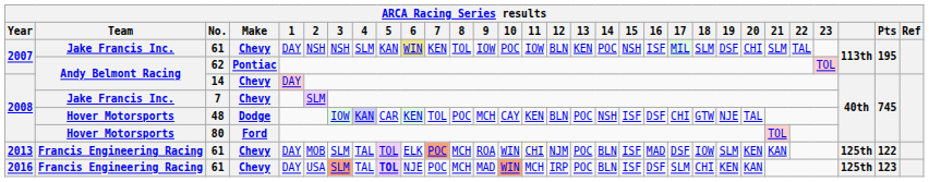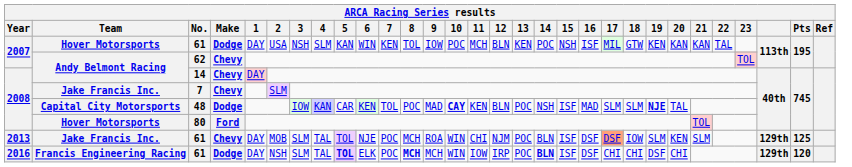2007 / 61 | Team: Jake Francis Inc. -> Hover Motorsports
2007 / 61 | Make: Chevy -> Dodge
2007 / 61 | 2: NSH -> USA
2007 / 61 | 6: khaki background -> no background
2007 / 61 | 11: IOW -> MCH
2007 / 61 | 18: SLM -> GTW
2007 / 61 | 19: DSF -> KEN
2007 / 61 | 20: CHI -> KAN
2007 / 61 | 21: SLM -> KAN
62 | Make: Pontiac -> Chevy
48 | Team: Hover Motorsports -> Capital City Motorsports
48 | 9: MCH -> MAD
48 | 10: normal -> bold
48 | 16: DSF -> MAD
48 | 17: CHI -> SLM
48 | 18: GTW -> SLM
48 | 19: normal -> bold
2013 / 61 | Team: Francis Engineering Racing -> Jake Francis Inc.
2013 / 61 | 6: ELK -> NJE
2013 / 61 | 7: lightsalmon background -> no background
2013 / 61 | 11: lightyellow background -> no background
2013 / 61 | 16: MAD -> DSF
2013 / 61 | 17: no background -> lightsalmon background
2013 / 61 | 21: KAN -> SLM
2013 / 61 | column 28: 125th -> 129th
2013 / 61 | Pts: 122 -> 125
2016 / 61 | Make: Chevy -> Dodge
2016 / 61 | 2: USA -> NSH
2016 / 61 | 3: lightsalmon background -> no background
2016 / 61 | 6: NJE -> ELK
2016 / 61 | 8: normal -> bold
2016 / 61 | 9: MAD -> MCH
2016 / 61 | 10: lightsalmon background -> no background
2016 / 61 | 11: MCH -> IOW
2016 / 61 | 14: normal -> bold
2016 / 61 | 17: SLM -> CHI
2016 / 61 | 19: KEN -> DSF
2016 / 61 | 20: KAN -> CHI
2016 / 61 | column 28: 125th -> 129th
2016 / 61 | Pts: 123 -> 120
